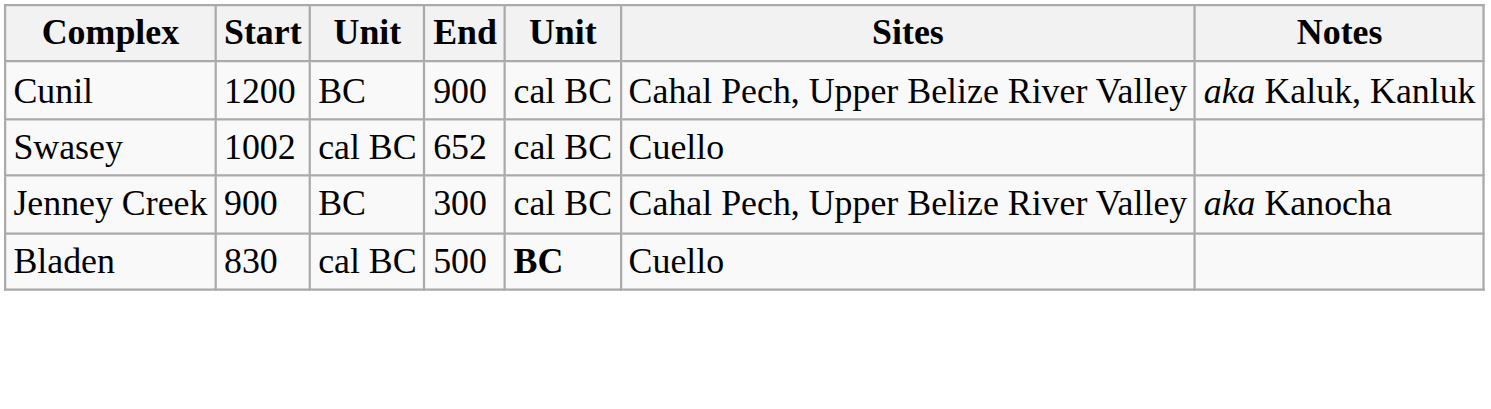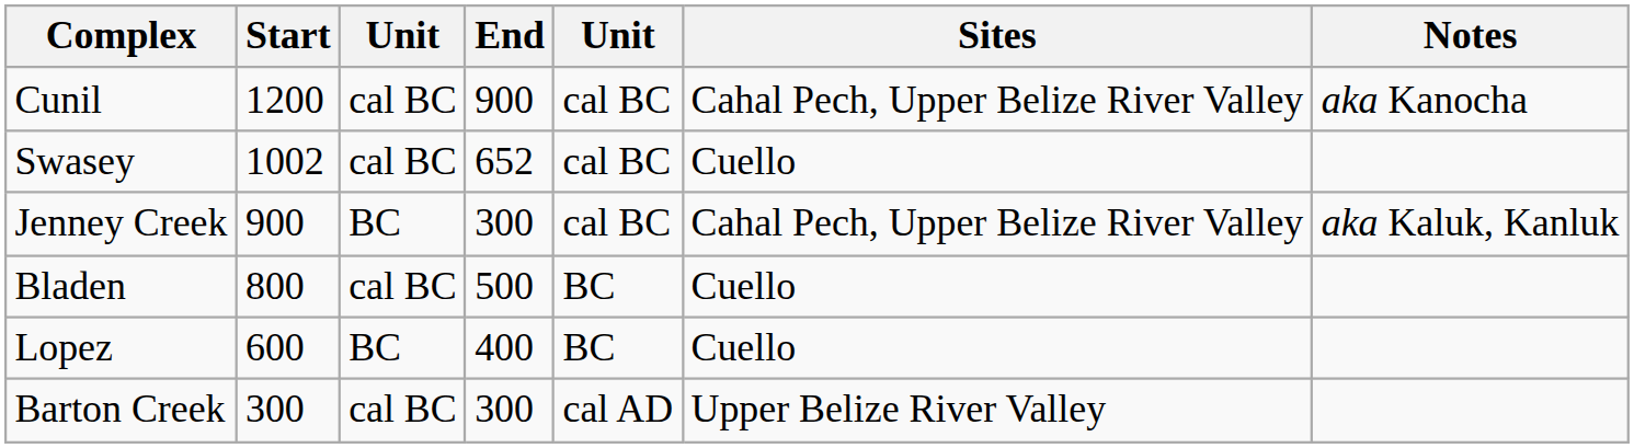Cunil | column 3: BC -> cal BC
Cunil | Notes: aka Kaluk, Kanluk -> aka Kanocha
Jenney Creek | Notes: aka Kanocha -> aka Kaluk, Kanluk
Bladen | Start: 830 -> 800
Bladen | column 5: bold -> normal
+ row: Lopez | 600 | BC | 400 | BC | Cuello
+ row: Barton Creek | 300 | cal BC | 300 | cal AD | Upper Belize River Valley
